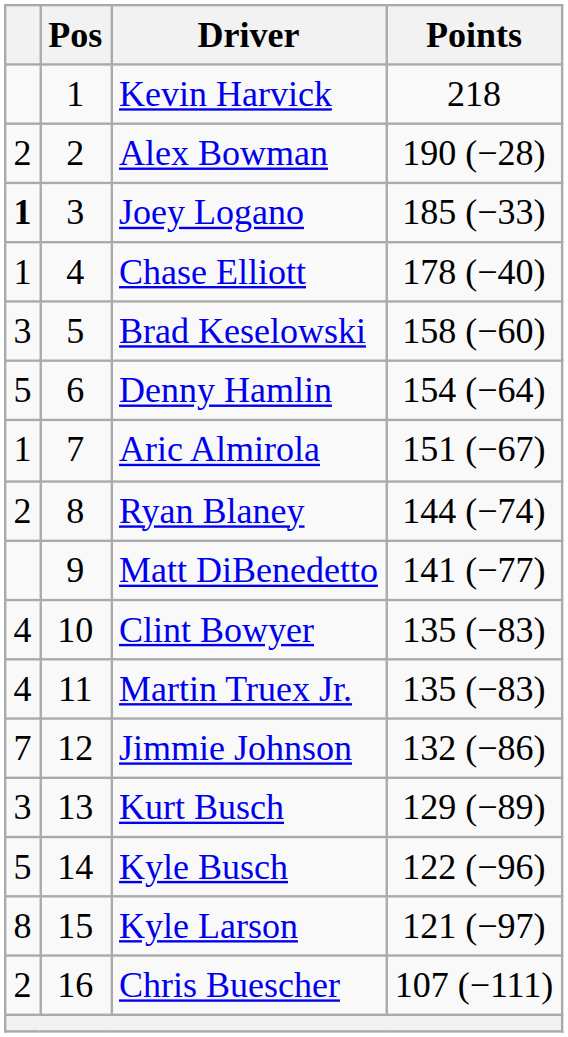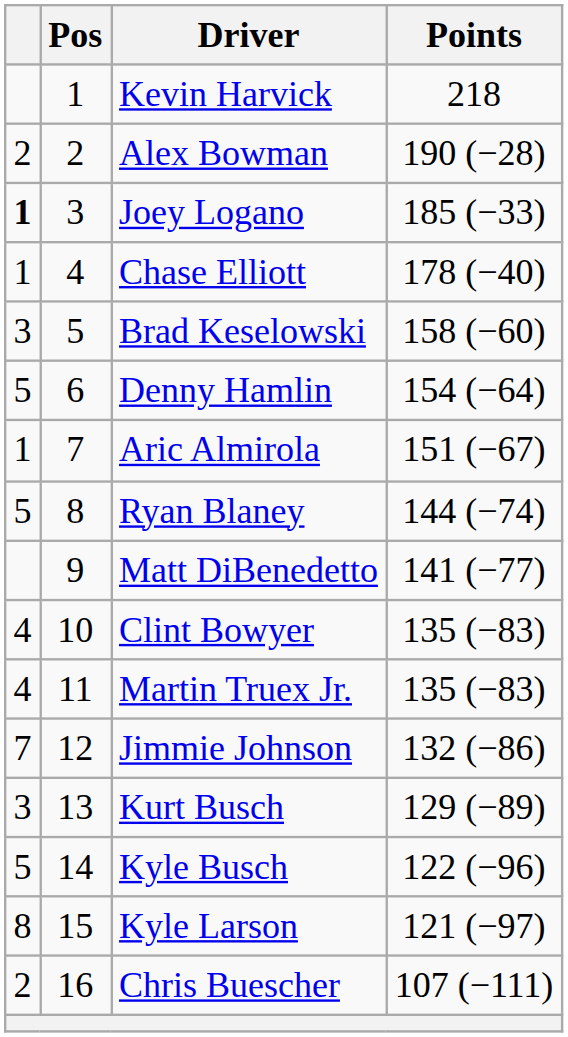Ryan Blaney | column 1: 2 -> 5
